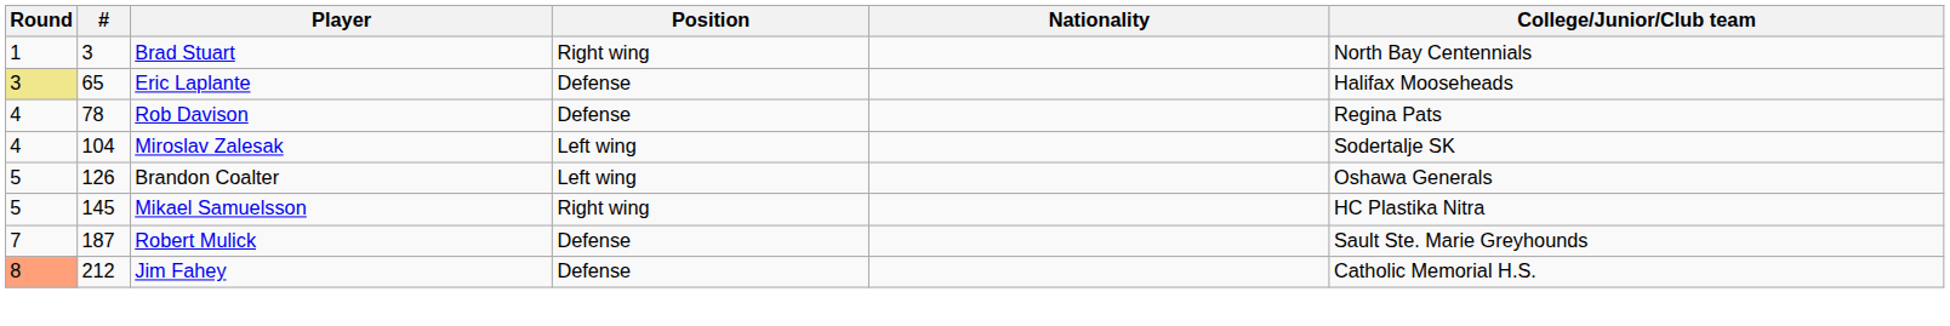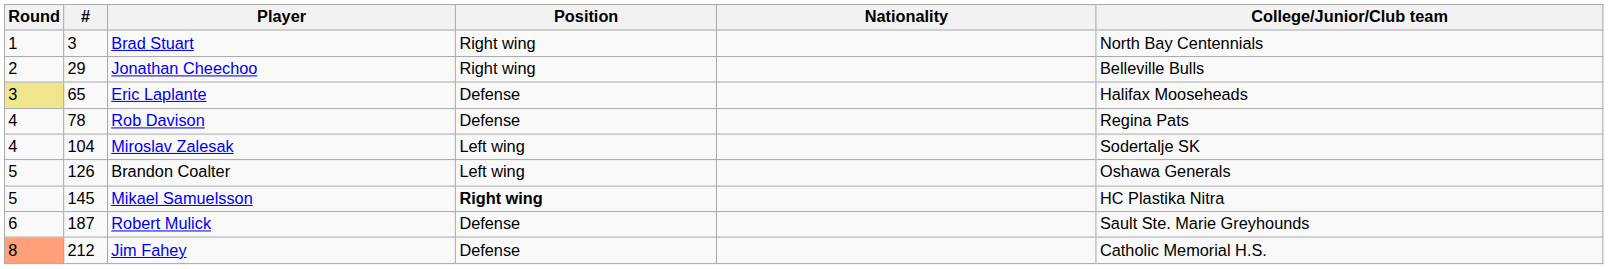+ row: 2 | 29 | Jonathan Cheechoo | Right wing | Belleville Bulls
Mikael Samuelsson | Position: normal -> bold
Robert Mulick | Round: 7 -> 6
